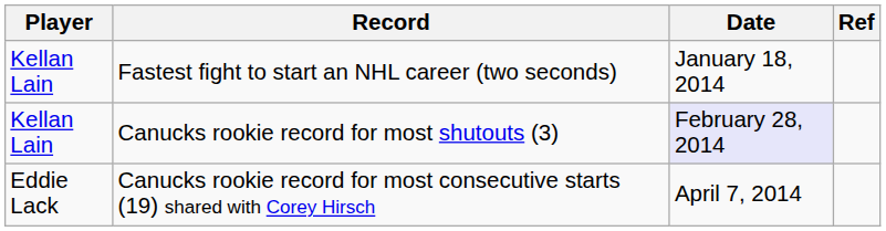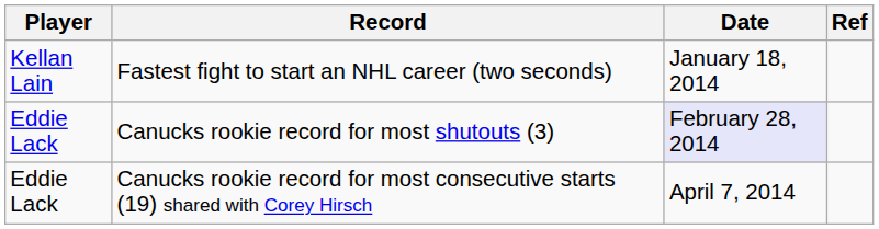Canucks rookie record for most shutouts (3) | Player: Kellan Lain -> Eddie Lack
